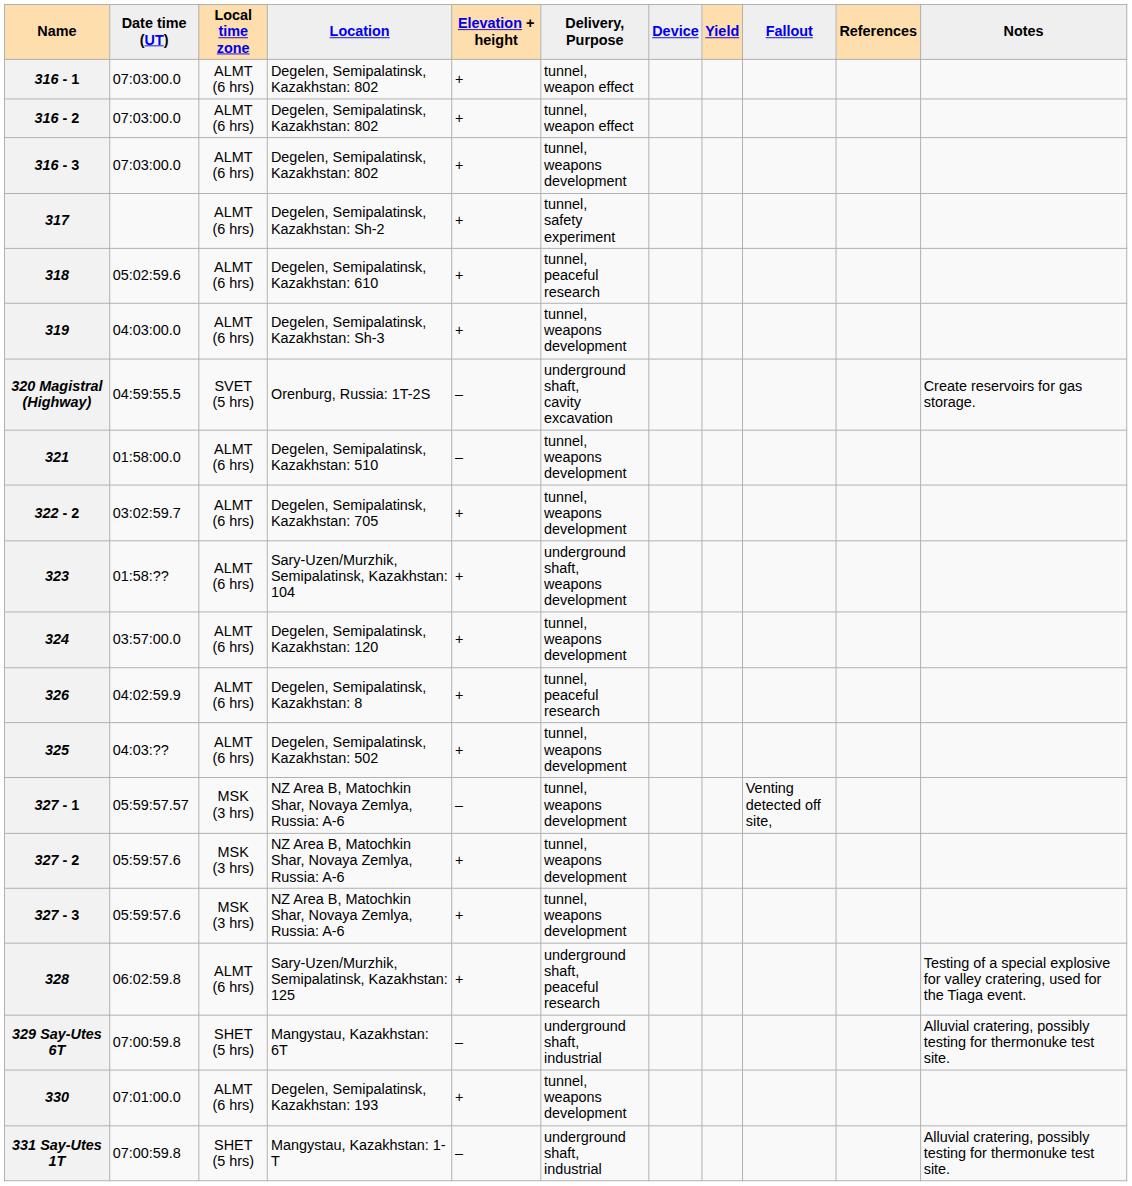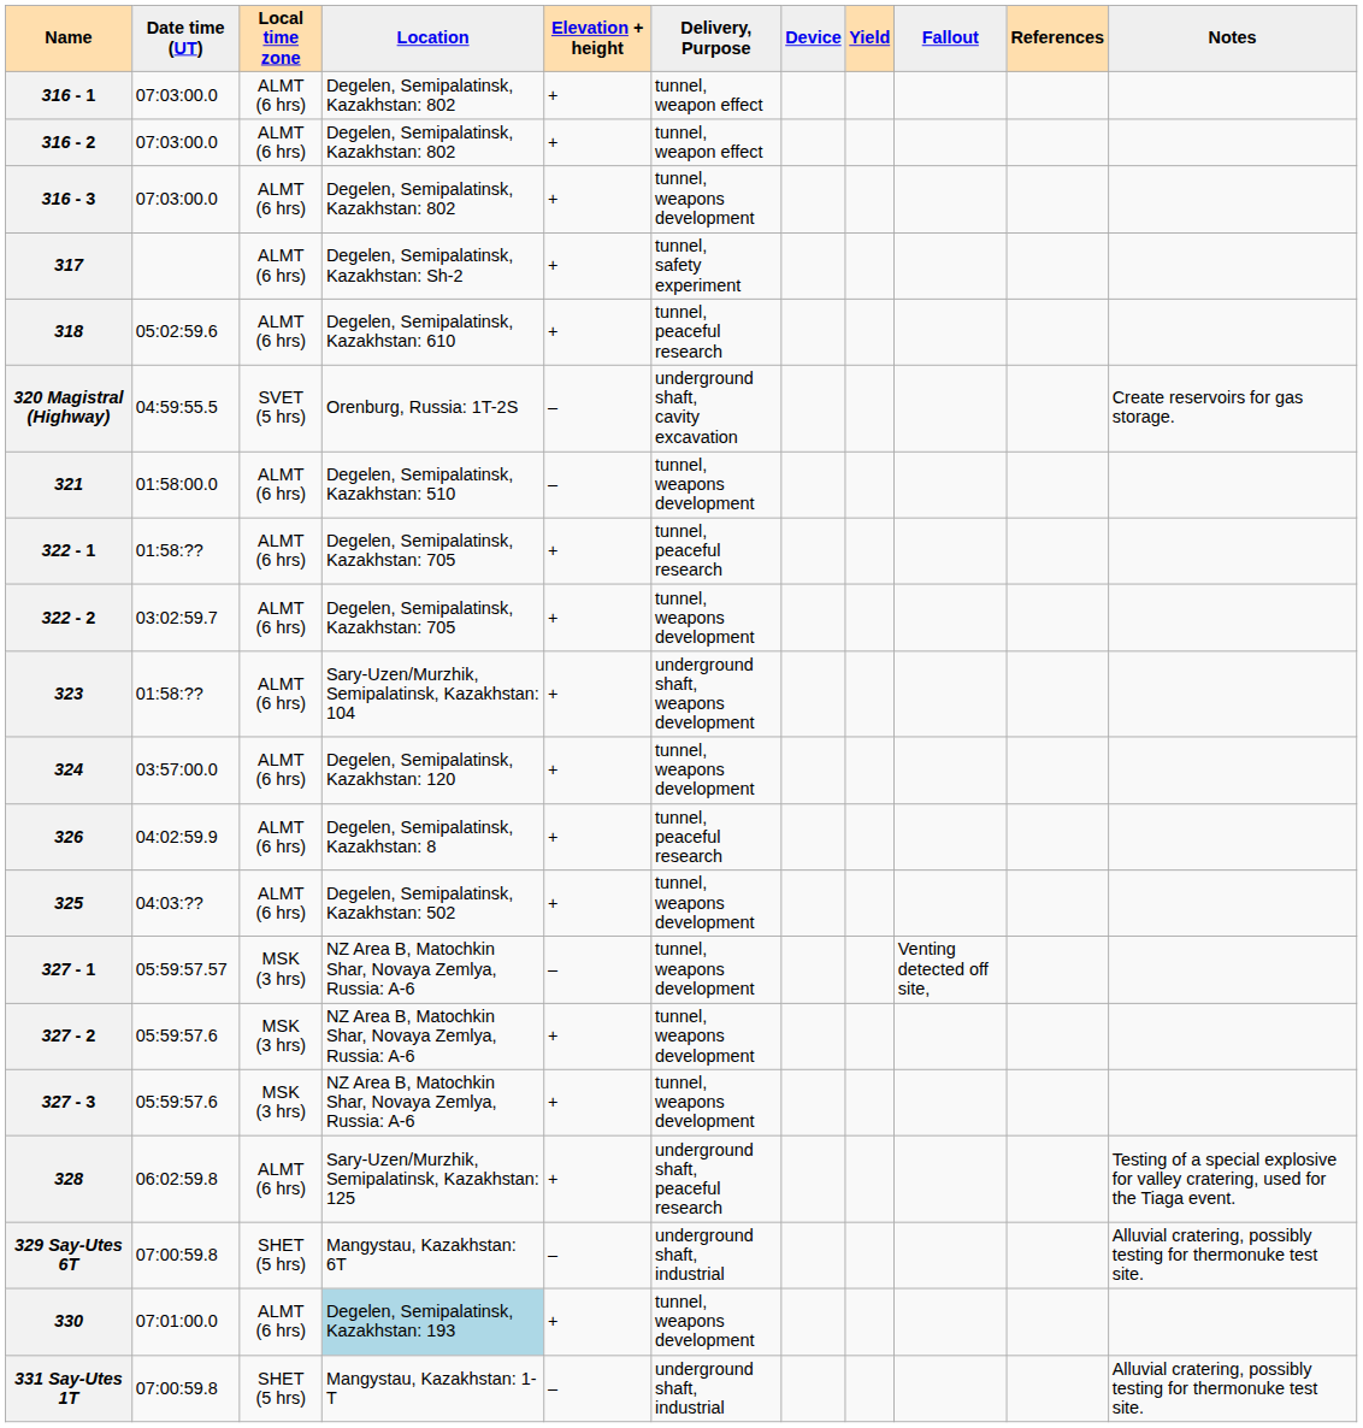- row: 319 | 04:03:00.0 | ALMT (6 hrs) | Degelen, Semipalatinsk, Kazakhstan: Sh-3 | + | tunnel, weapons development
+ row: 322 - 1 | 01:58:?? | ALMT (6 hrs) | Degelen, Semipalatinsk, Kazakhstan: 705 | + | tunnel, peaceful research
330 | Location: no background -> lightblue background
